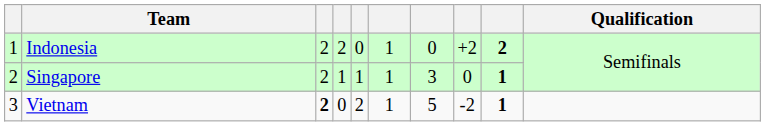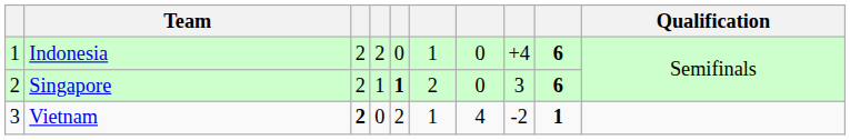Indonesia | column 8: +2 -> +4
Indonesia | column 9: 2 -> 6
Singapore | column 5: normal -> bold
Singapore | column 6: 1 -> 2
Singapore | column 7: 3 -> 0
Singapore | column 8: 0 -> 3
Singapore | column 9: 1 -> 6
Vietnam | column 7: 5 -> 4
